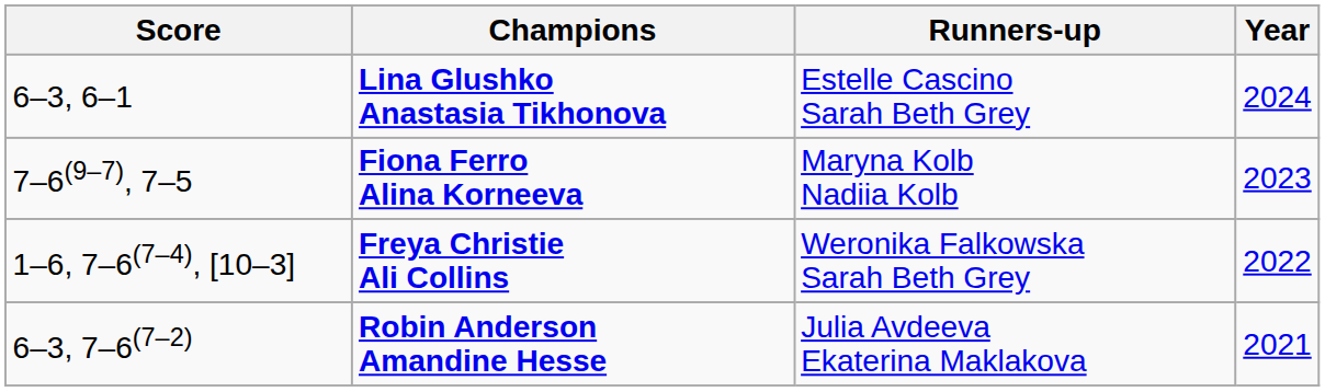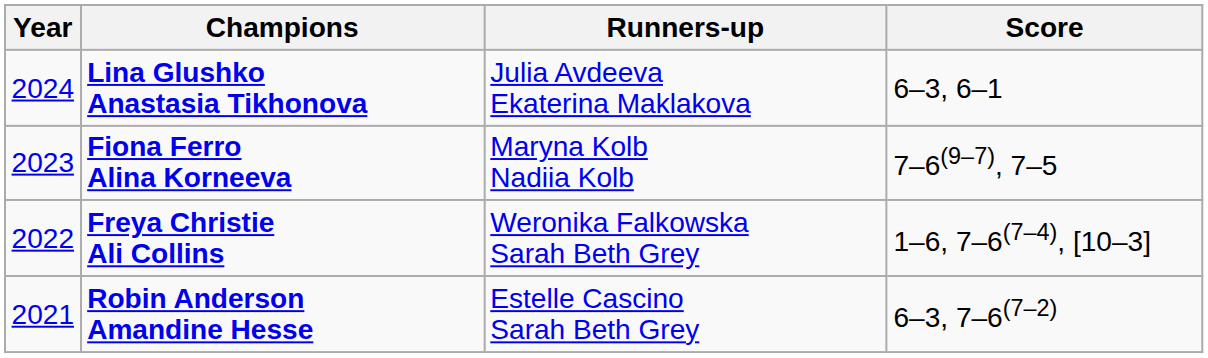columns swapped: Year <-> Score
Lina Glushko Anastasia Tikhonova | Runners-up: Estelle Cascino Sarah Beth Grey -> Julia Avdeeva Ekaterina Maklakova
Robin Anderson Amandine Hesse | Runners-up: Julia Avdeeva Ekaterina Maklakova -> Estelle Cascino Sarah Beth Grey
